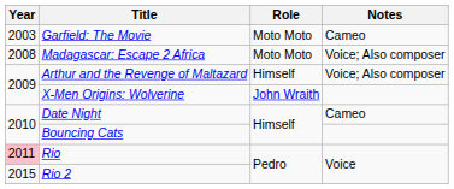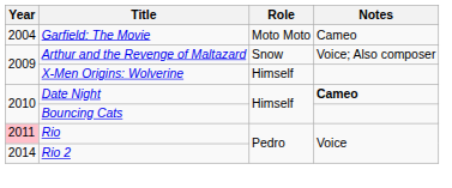Garfield: The Movie | Year: 2003 -> 2004
- row: 2008 | Madagascar: Escape 2 Africa | Moto Moto | Voice; Also composer
Arthur and the Revenge of Maltazard | Role: Himself -> Snow
X-Men Origins: Wolverine | Role: John Wraith -> Himself
Date Night | Notes: normal -> bold
Rio 2 | Year: 2015 -> 2014
